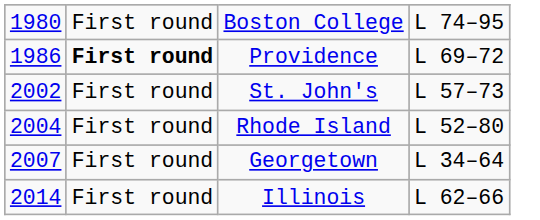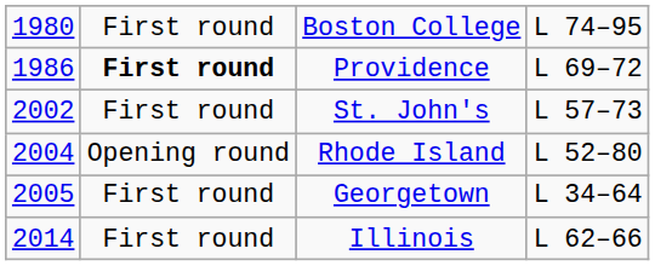Rhode Island | column 2: First round -> Opening round
Georgetown | column 1: 2007 -> 2005
